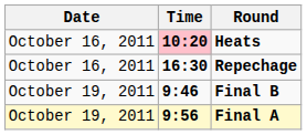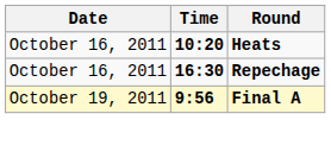Heats | Time: pink background -> no background
- row: October 19, 2011 | 9:46 | Final B
